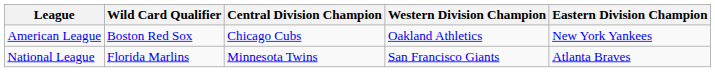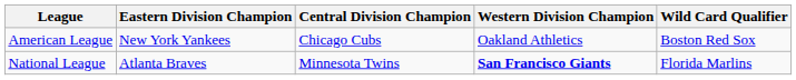columns swapped: Eastern Division Champion <-> Wild Card Qualifier
National League | Western Division Champion: normal -> bold
